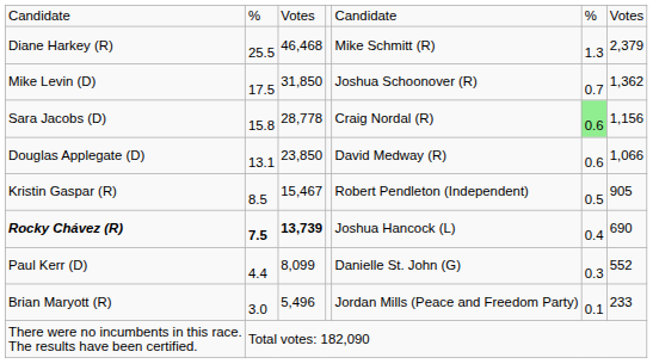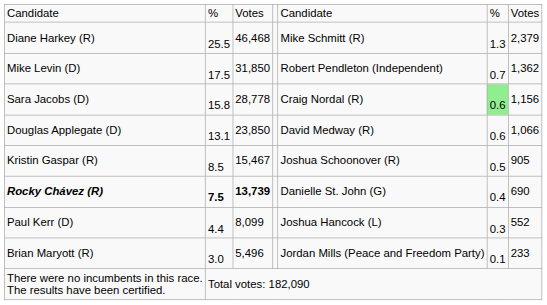Mike Levin (D) | column 5: Joshua Schoonover (R) -> Robert Pendleton (Independent)
Kristin Gaspar (R) | column 5: Robert Pendleton (Independent) -> Joshua Schoonover (R)
Rocky Chávez (R) | column 5: Joshua Hancock (L) -> Danielle St. John (G)
Paul Kerr (D) | column 5: Danielle St. John (G) -> Joshua Hancock (L)
